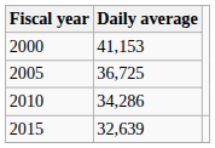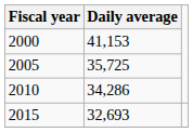2005 | Daily average: 36,725 -> 35,725
2015 | Daily average: 32,639 -> 32,693
